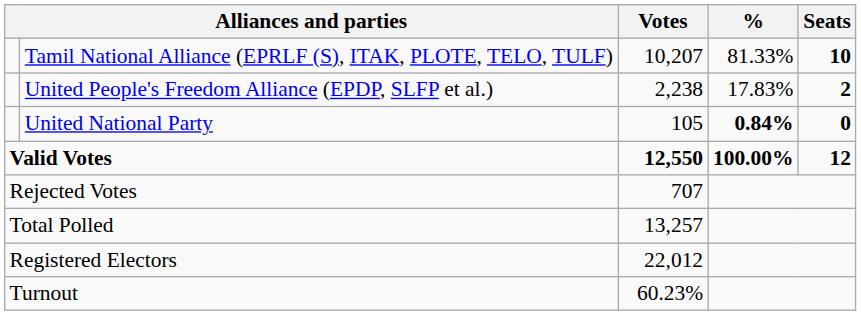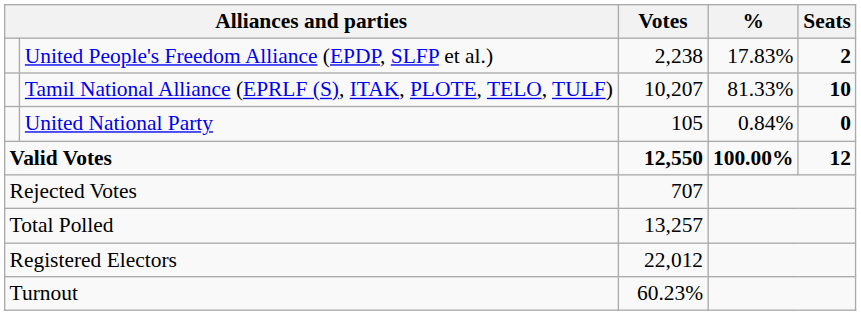rows swapped: Tamil National Alliance (EPRLF (S), ITAK, PLOTE, TELO, TULF) <-> United People's Freedom Alliance (EPDP, SLFP et al.)
United National Party | %: bold -> normal
